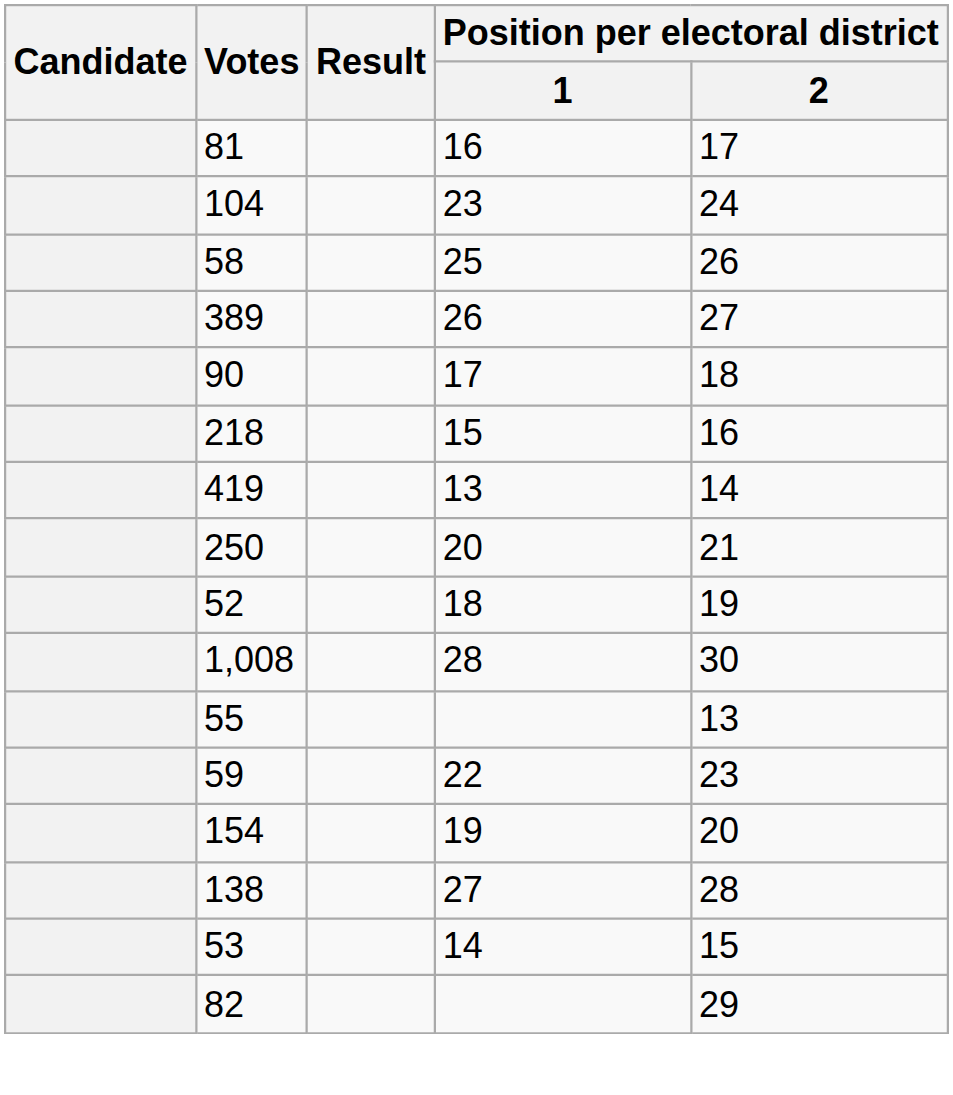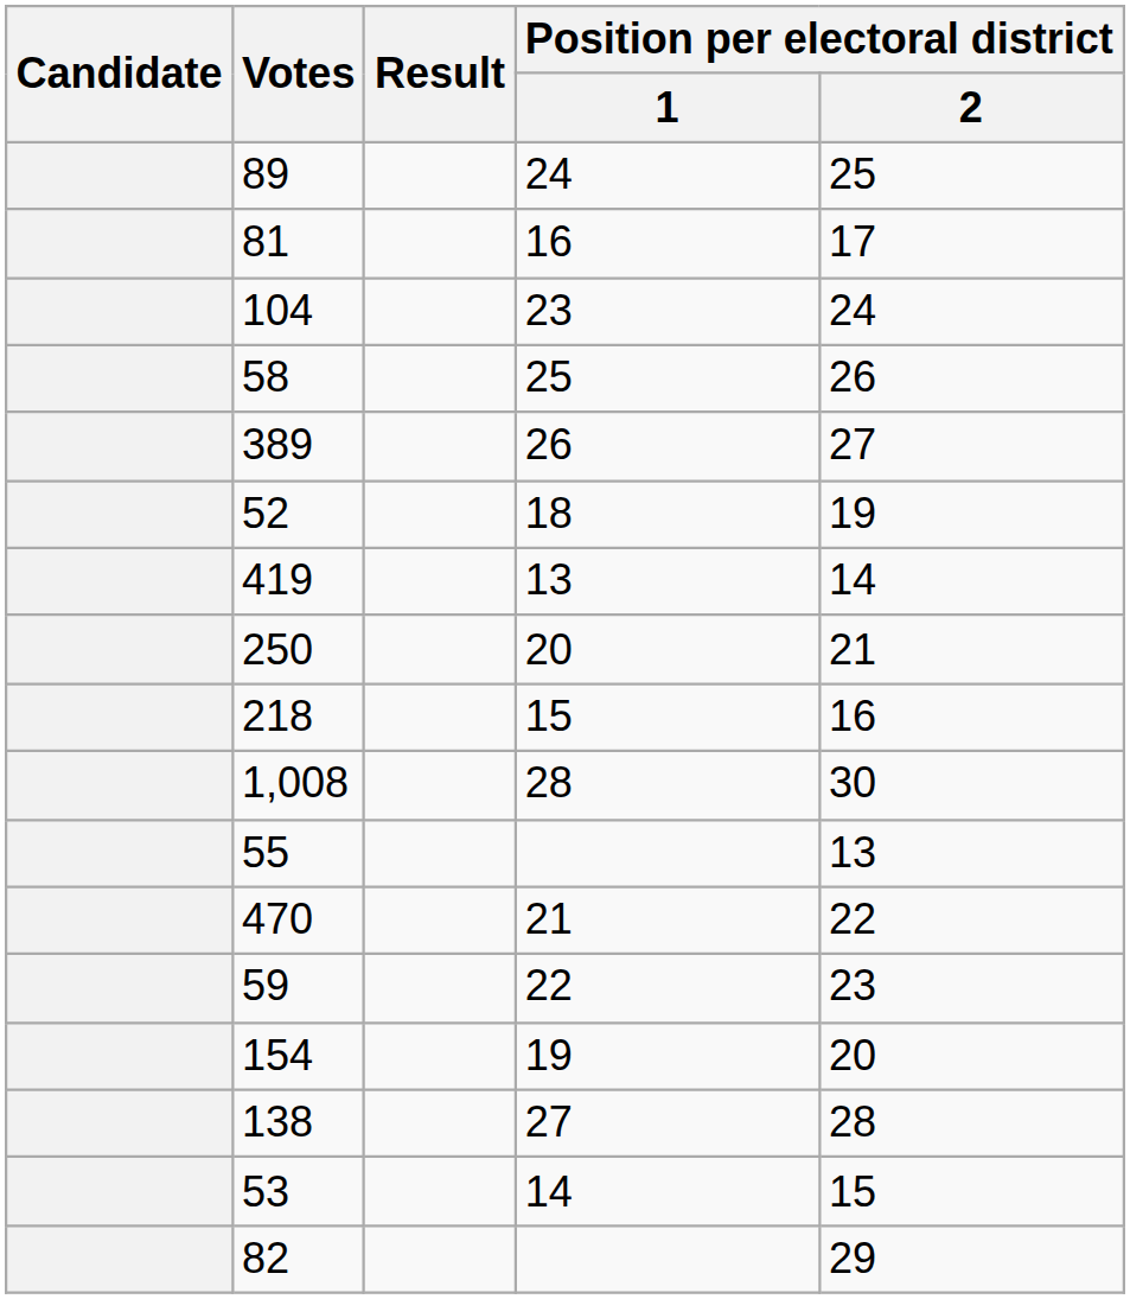+ row: 89 | 24 | 25
- row: 90 | 17 | 18
rows swapped: 52 <-> 218
+ row: 470 | 21 | 22
